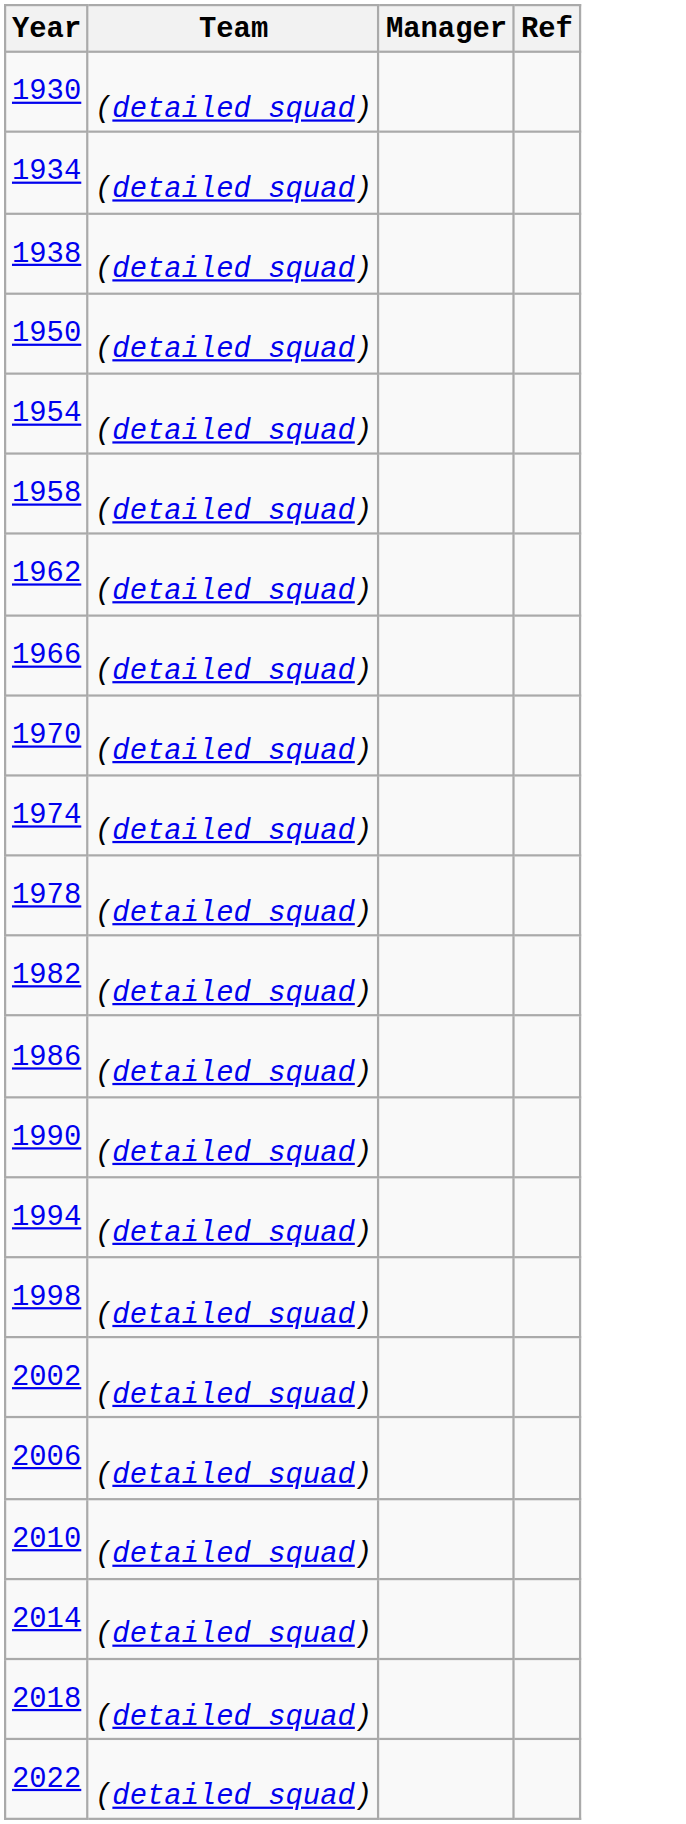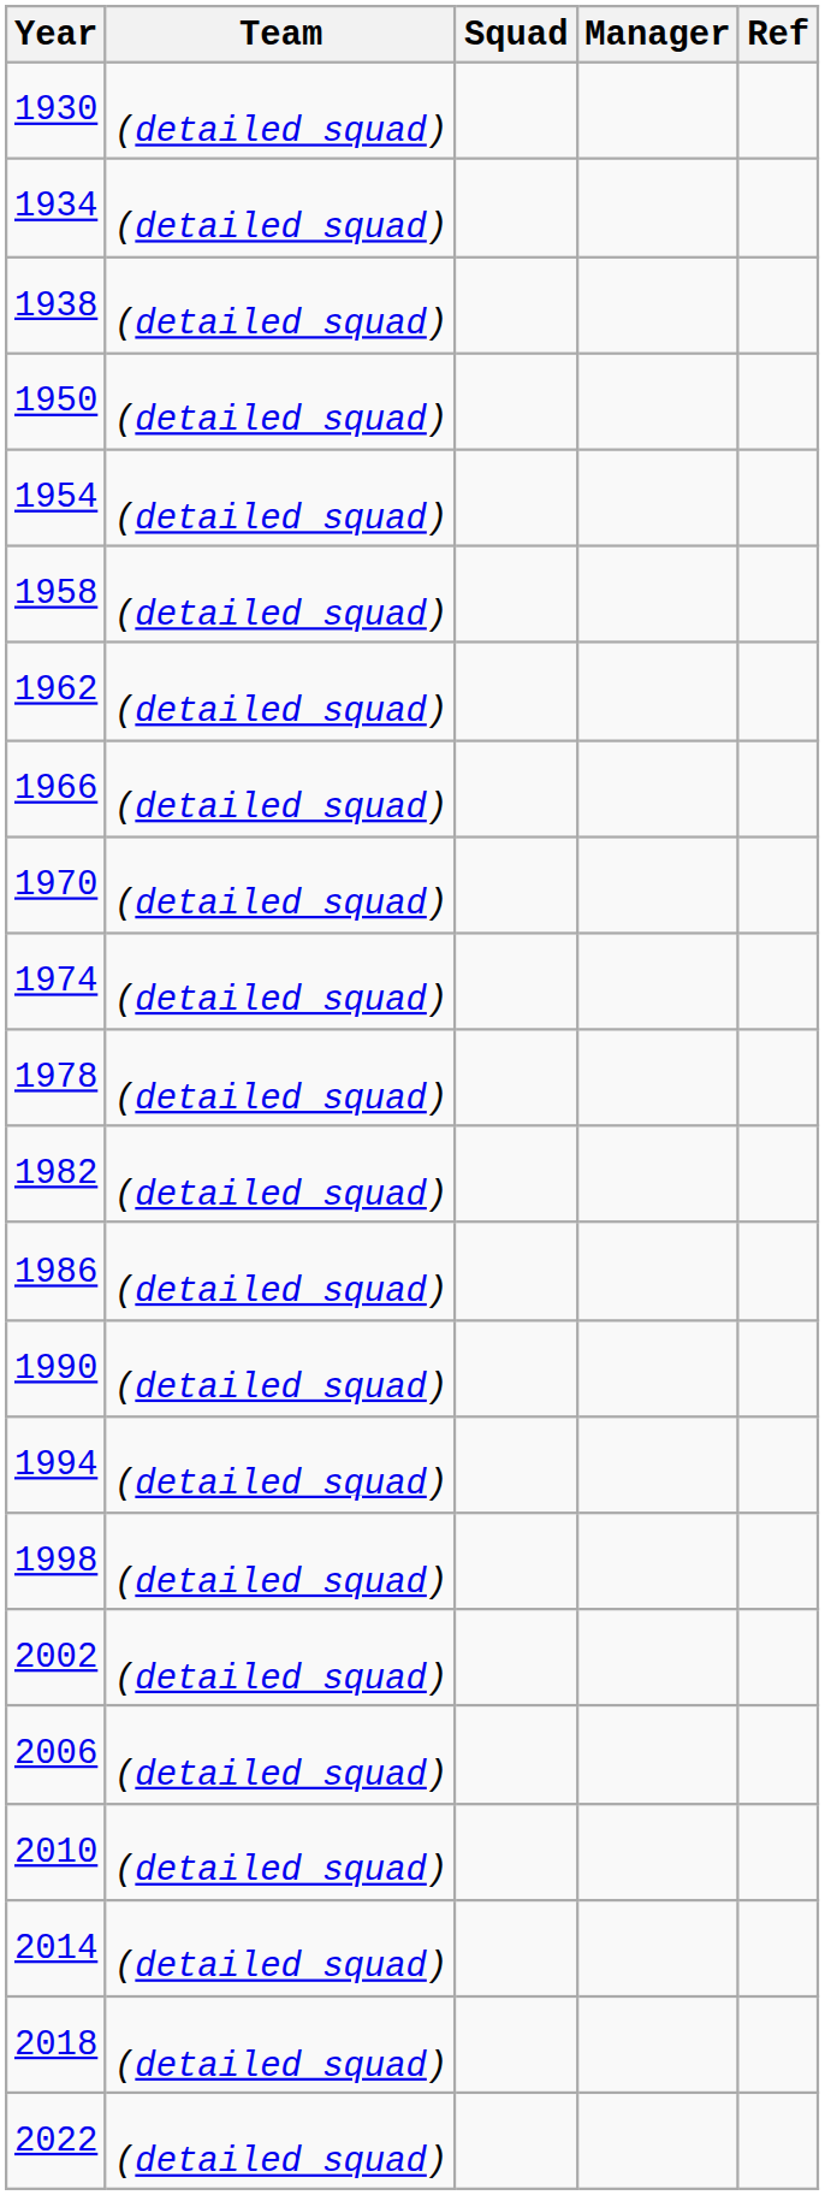+ column: Squad
